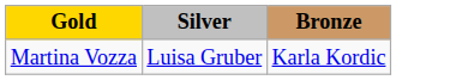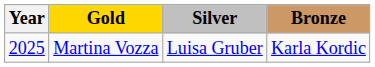+ column: Year | 2025
